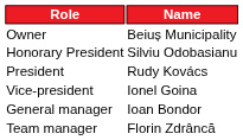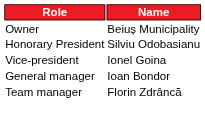- row: President | Rudy Kovács
